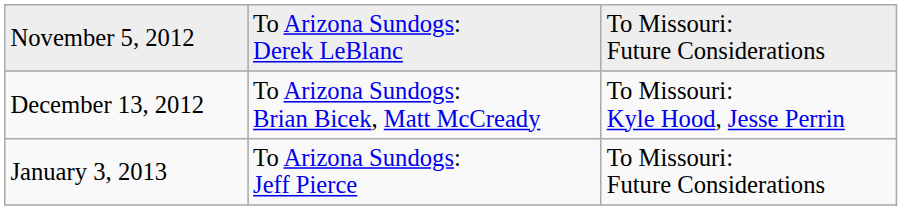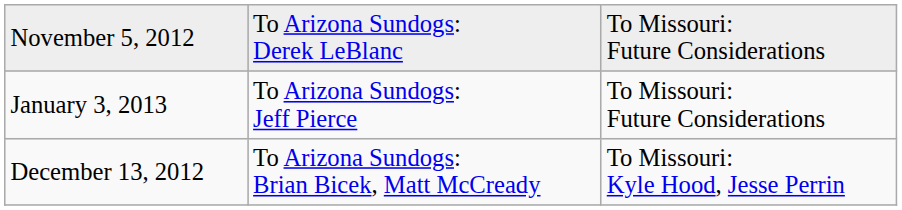rows swapped: December 13, 2012 <-> January 3, 2013
